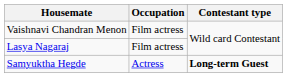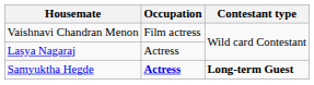Lasya Nagaraj | Occupation: Film actress -> Actress
Samyuktha Hegde | Occupation: normal -> bold
